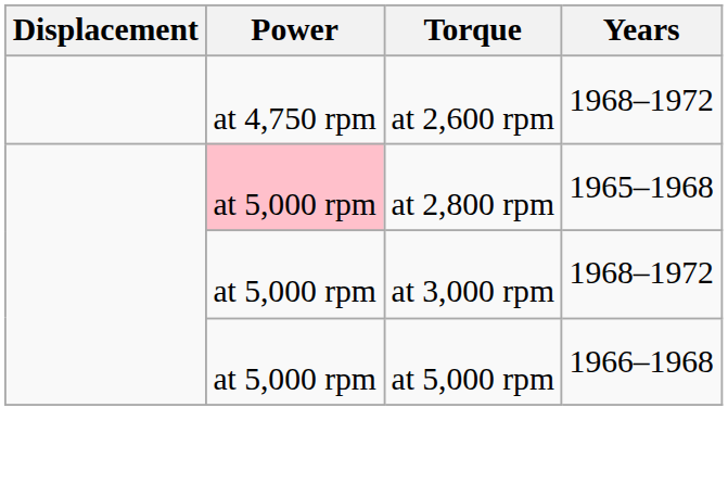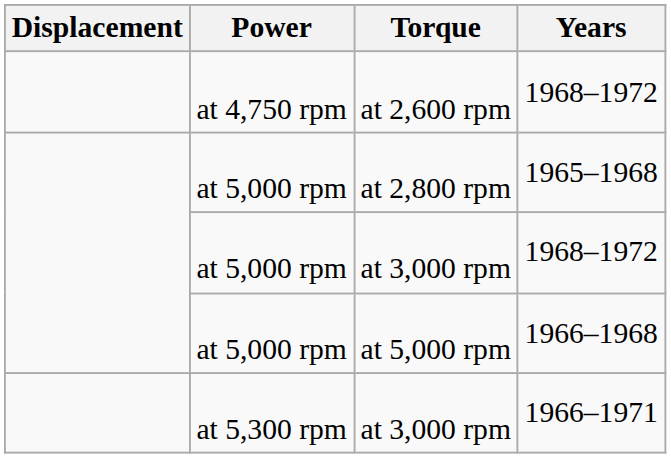at 2,800 rpm | Power: pink background -> no background
+ row: at 5,300 rpm | at 3,000 rpm | 1966–1971
